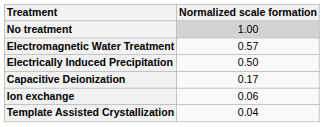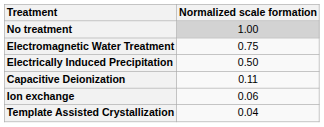Electromagnetic Water Treatment | Normalized scale formation: 0.57 -> 0.75
Capacitive Deionization | Normalized scale formation: 0.17 -> 0.11
